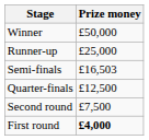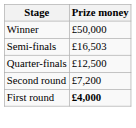- row: Runner-up | £25,000
Second round | Prize money: £7,500 -> £7,200
